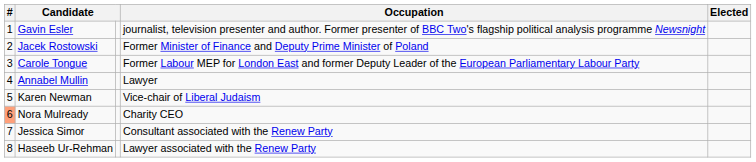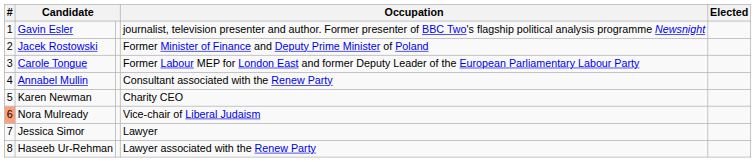Annabel Mullin | Occupation: Lawyer -> Consultant associated with the Renew Party
Karen Newman | Occupation: Vice-chair of Liberal Judaism -> Charity CEO
Nora Mulready | Occupation: Charity CEO -> Vice-chair of Liberal Judaism
Jessica Simor | Occupation: Consultant associated with the Renew Party -> Lawyer
